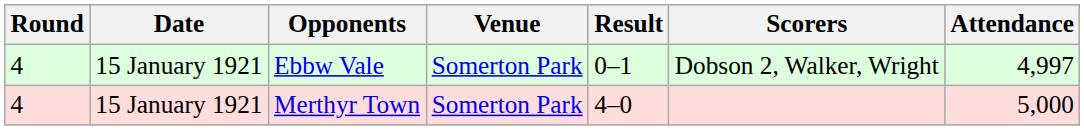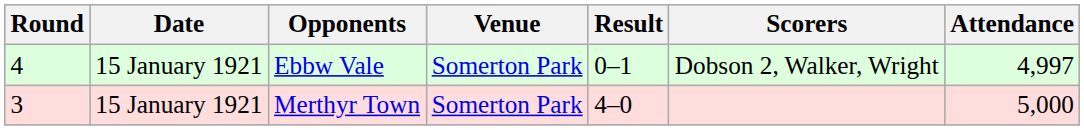Merthyr Town | Round: 4 -> 3
